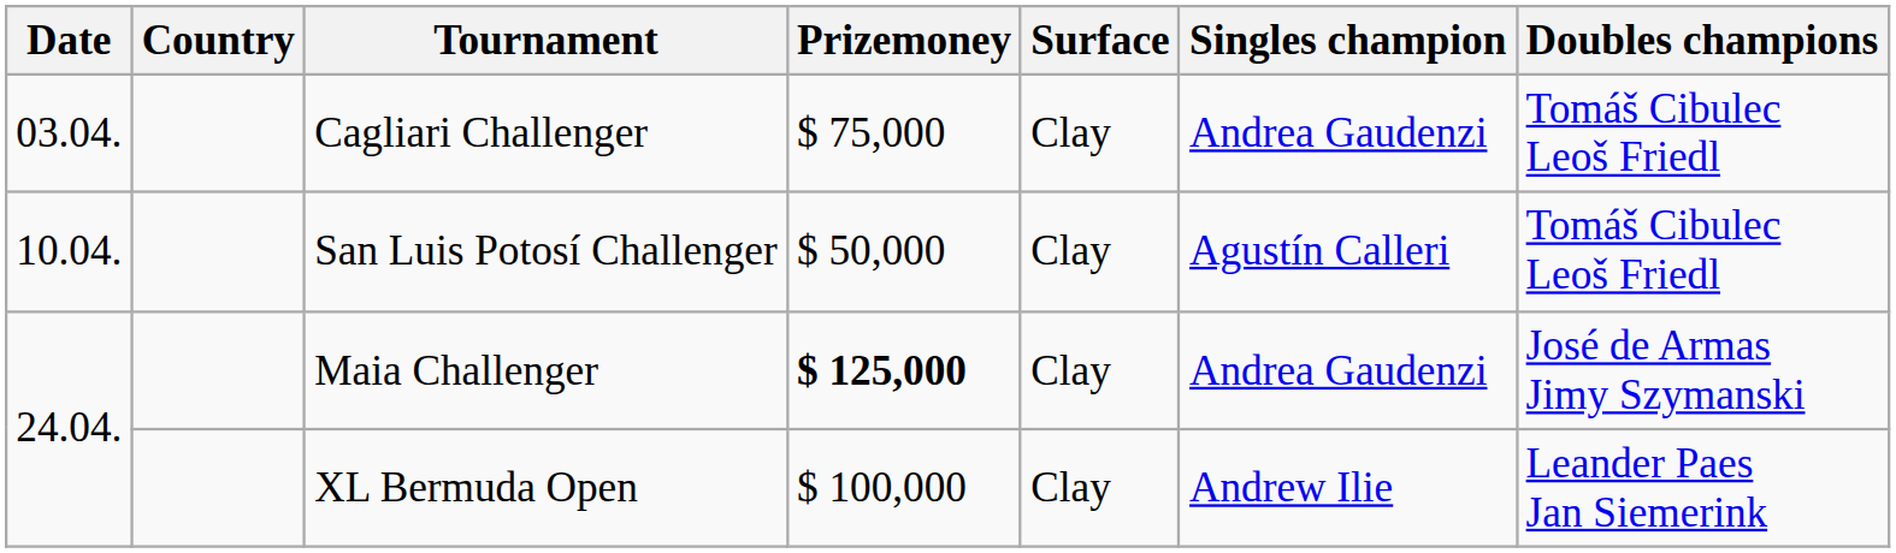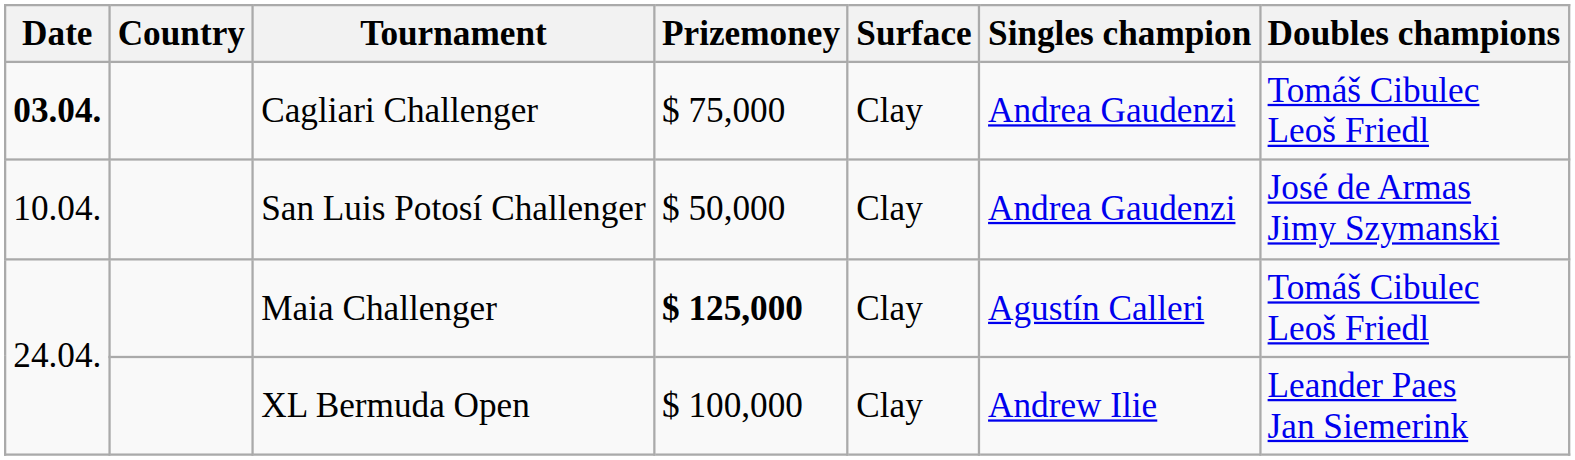Cagliari Challenger | Date: normal -> bold
San Luis Potosí Challenger | Singles champion: Agustín Calleri -> Andrea Gaudenzi
San Luis Potosí Challenger | Doubles champions: Tomáš Cibulec Leoš Friedl -> José de Armas Jimy Szymanski
Maia Challenger | Singles champion: Andrea Gaudenzi -> Agustín Calleri
Maia Challenger | Doubles champions: José de Armas Jimy Szymanski -> Tomáš Cibulec Leoš Friedl
